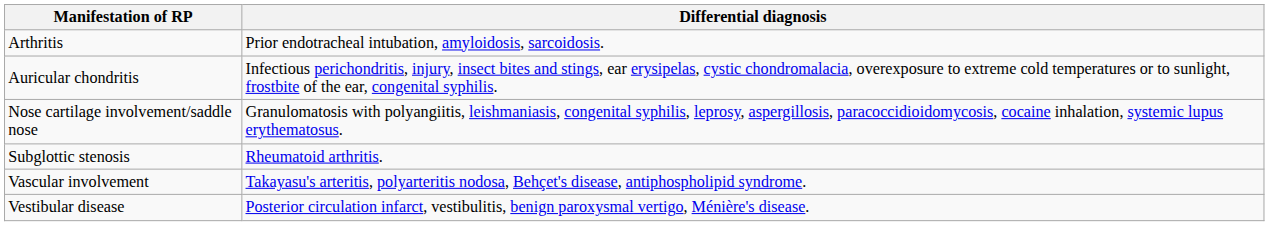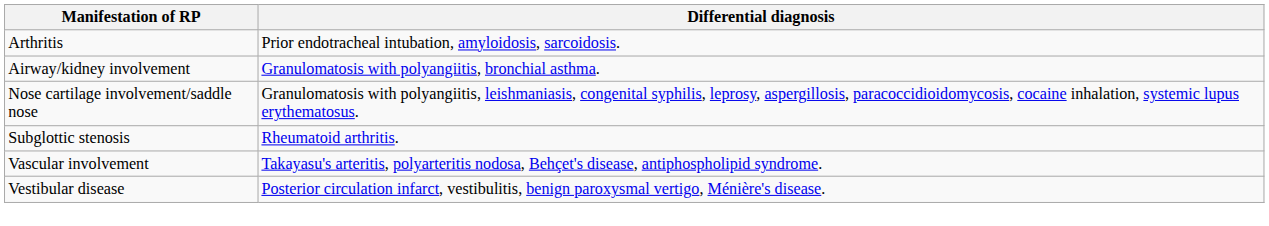- row: Auricular chondritis | Infectious perichondritis, injury, insect bites and stings, ear erysipelas, cystic chondromalacia, overexposure to extreme cold temperatures or to sunlight, frostbite of the ear, congenital syphilis.
+ row: Airway/kidney involvement | Granulomatosis with polyangiitis, bronchial asthma.
